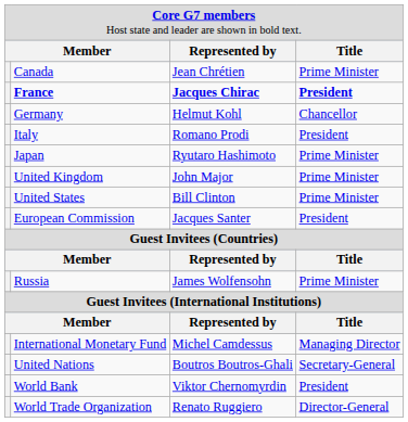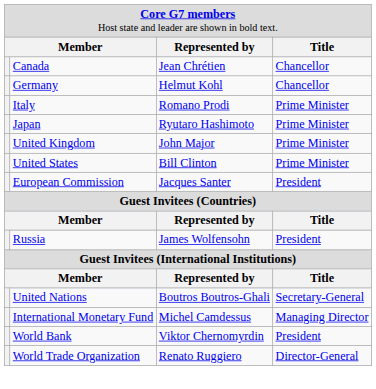Canada | column 4: Prime Minister -> Chancellor
- row: France | Jacques Chirac | President
Italy | column 4: President -> Prime Minister
Russia | column 4: Prime Minister -> President
rows swapped: International Monetary Fund <-> United Nations
